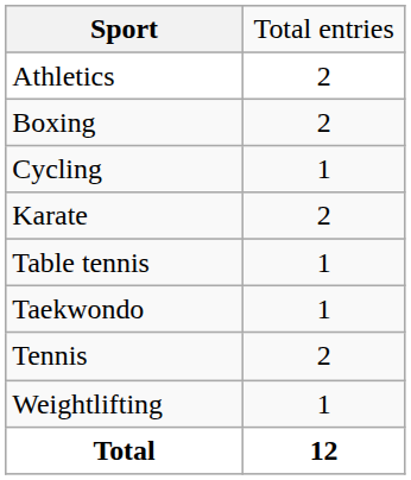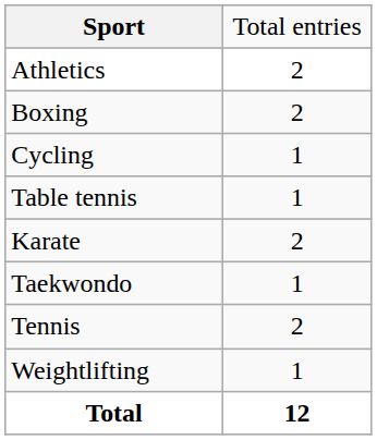rows swapped: Karate <-> Table tennis
